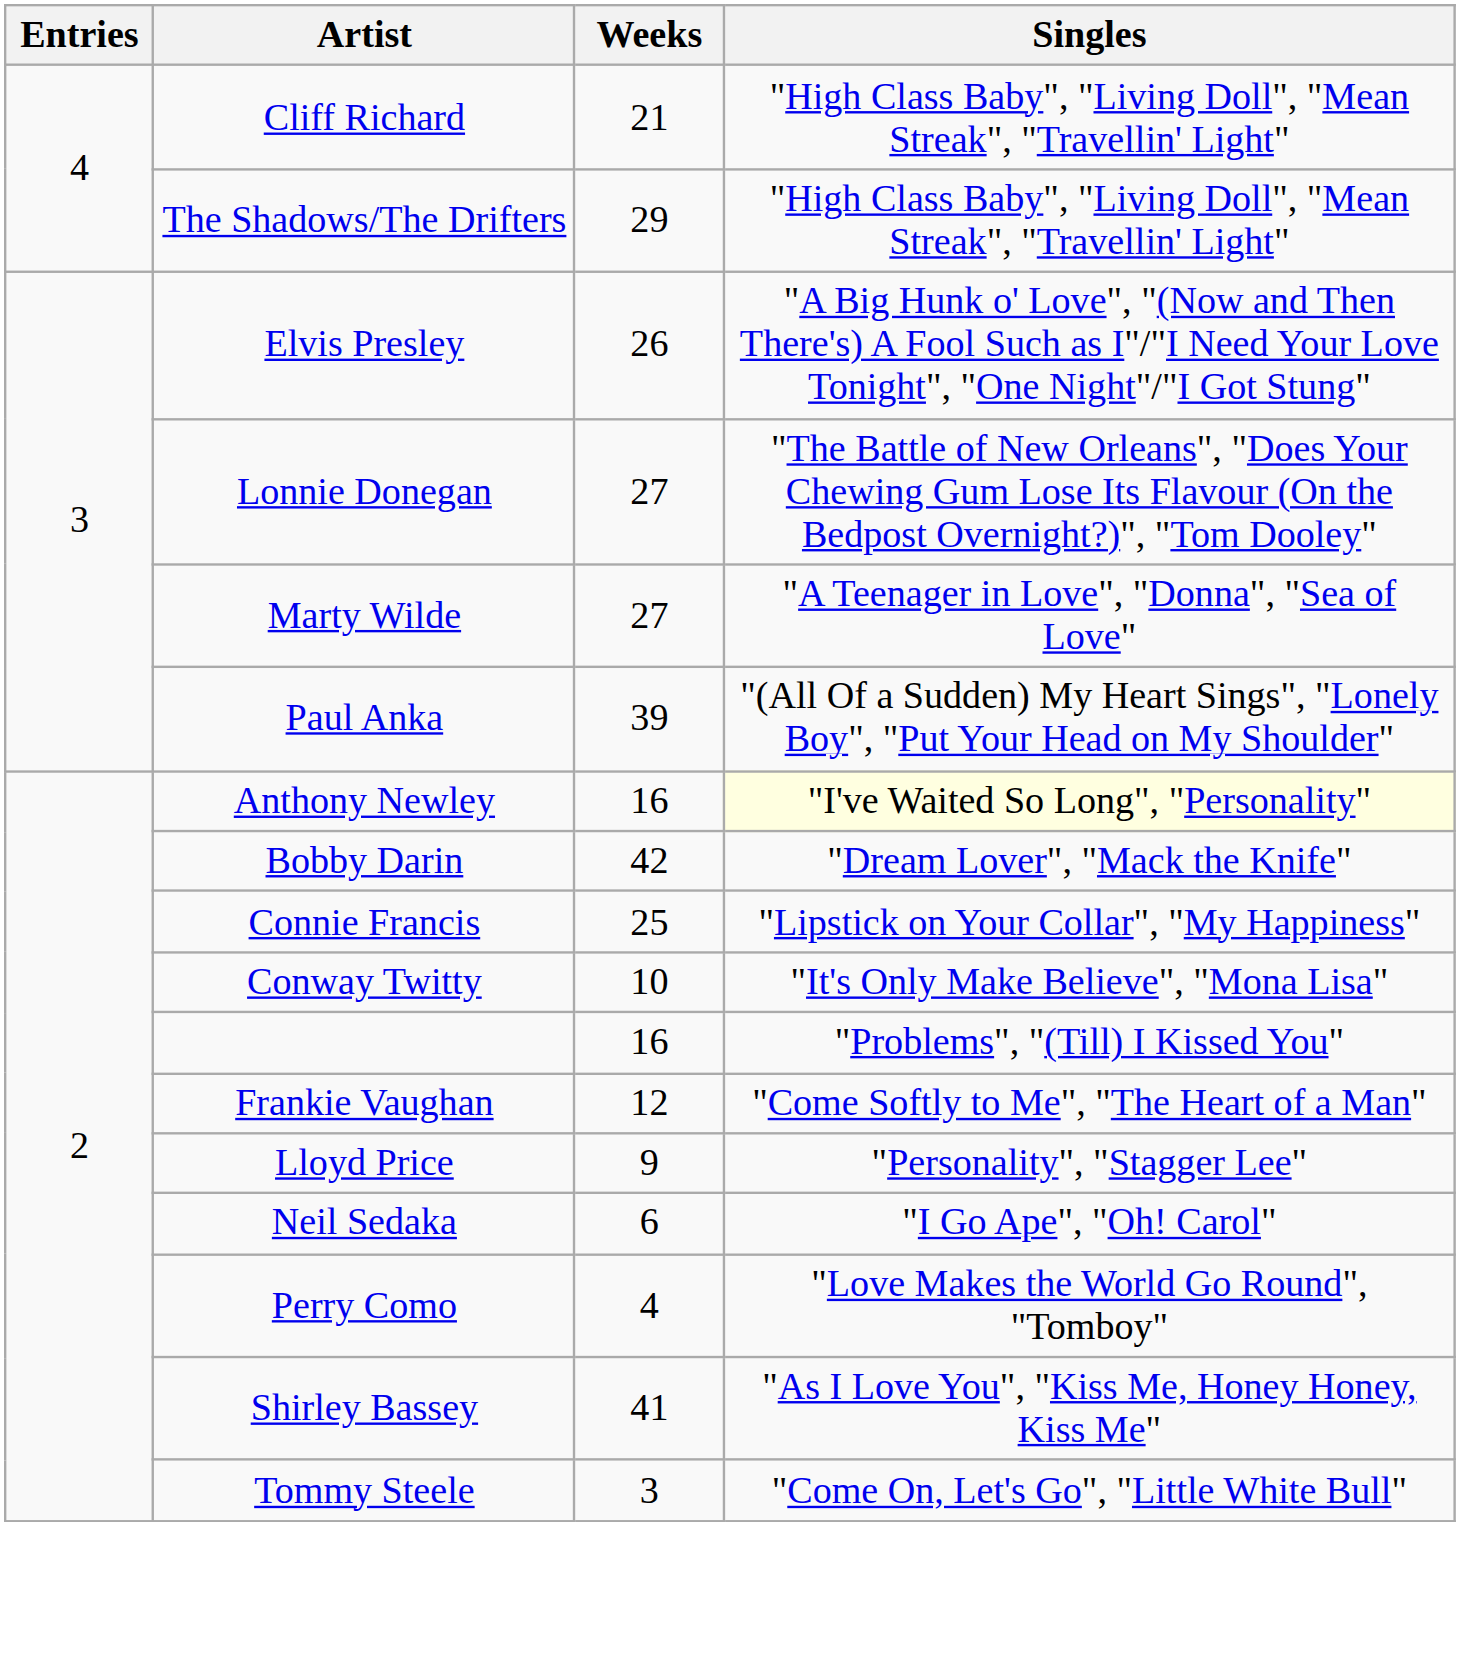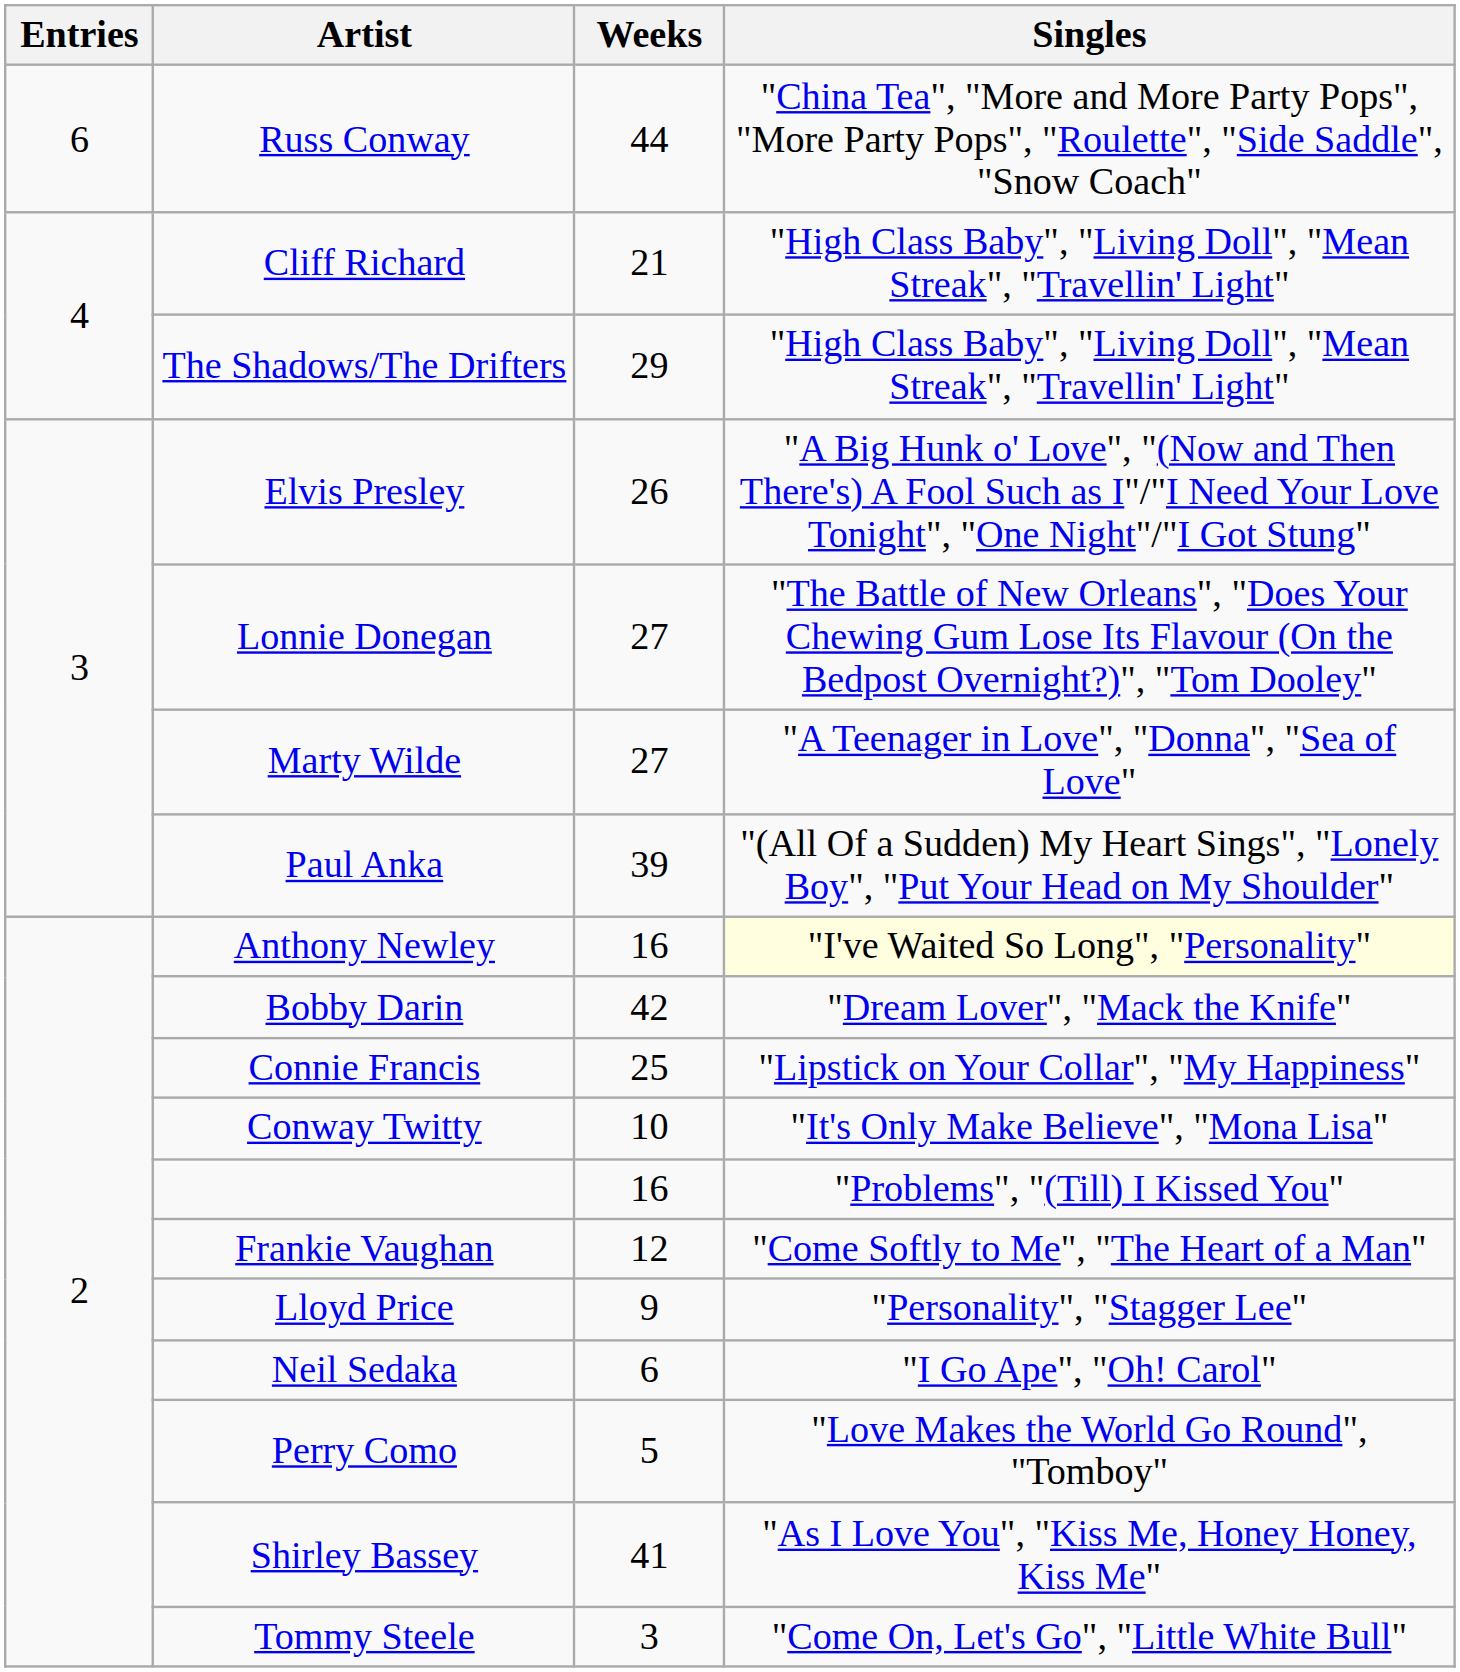+ row: 6 | Russ Conway | 44 | "China Tea", "More and More Party Pops", "More Party Pops", "Roulette", "Side Saddle", "Snow Coach"
Perry Como | Weeks: 4 -> 5
